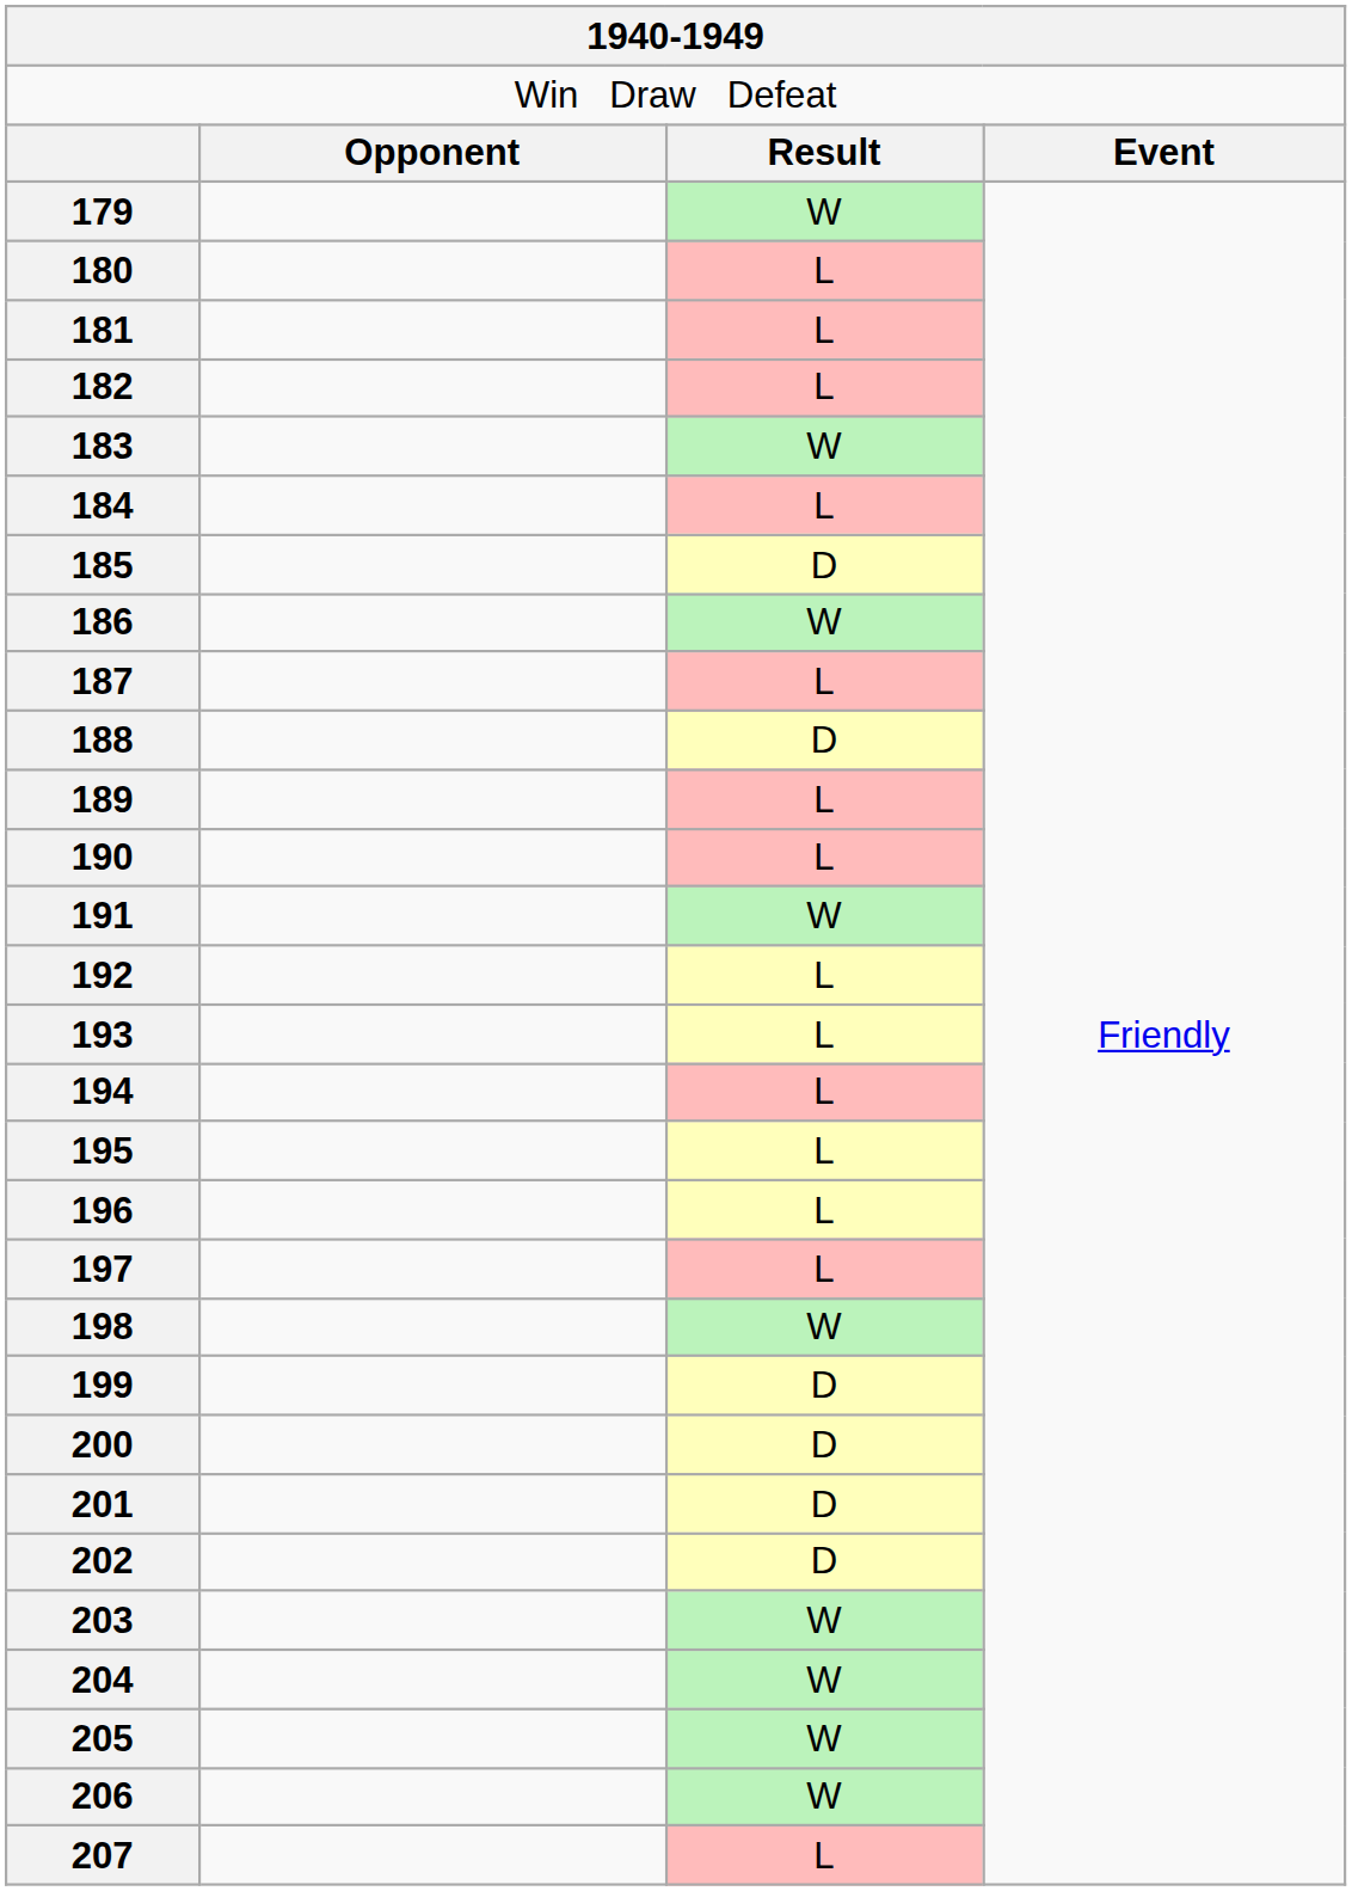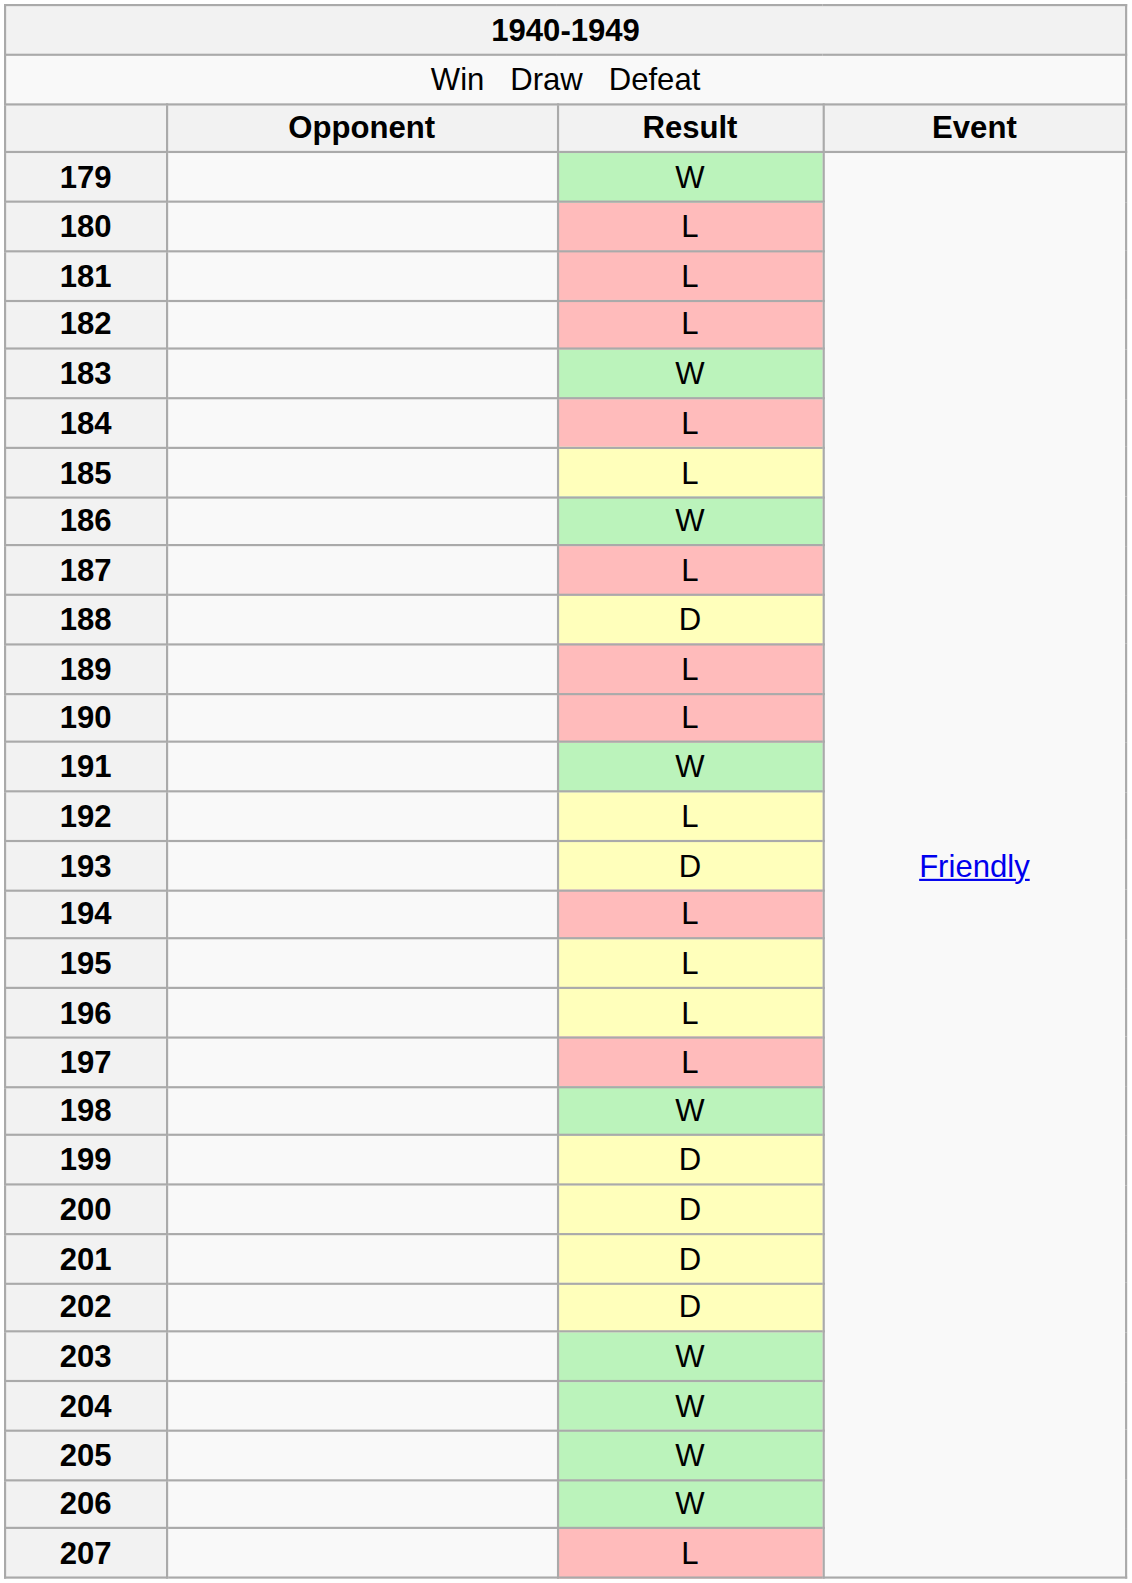185 | column 3: D -> L
193 | column 3: L -> D
